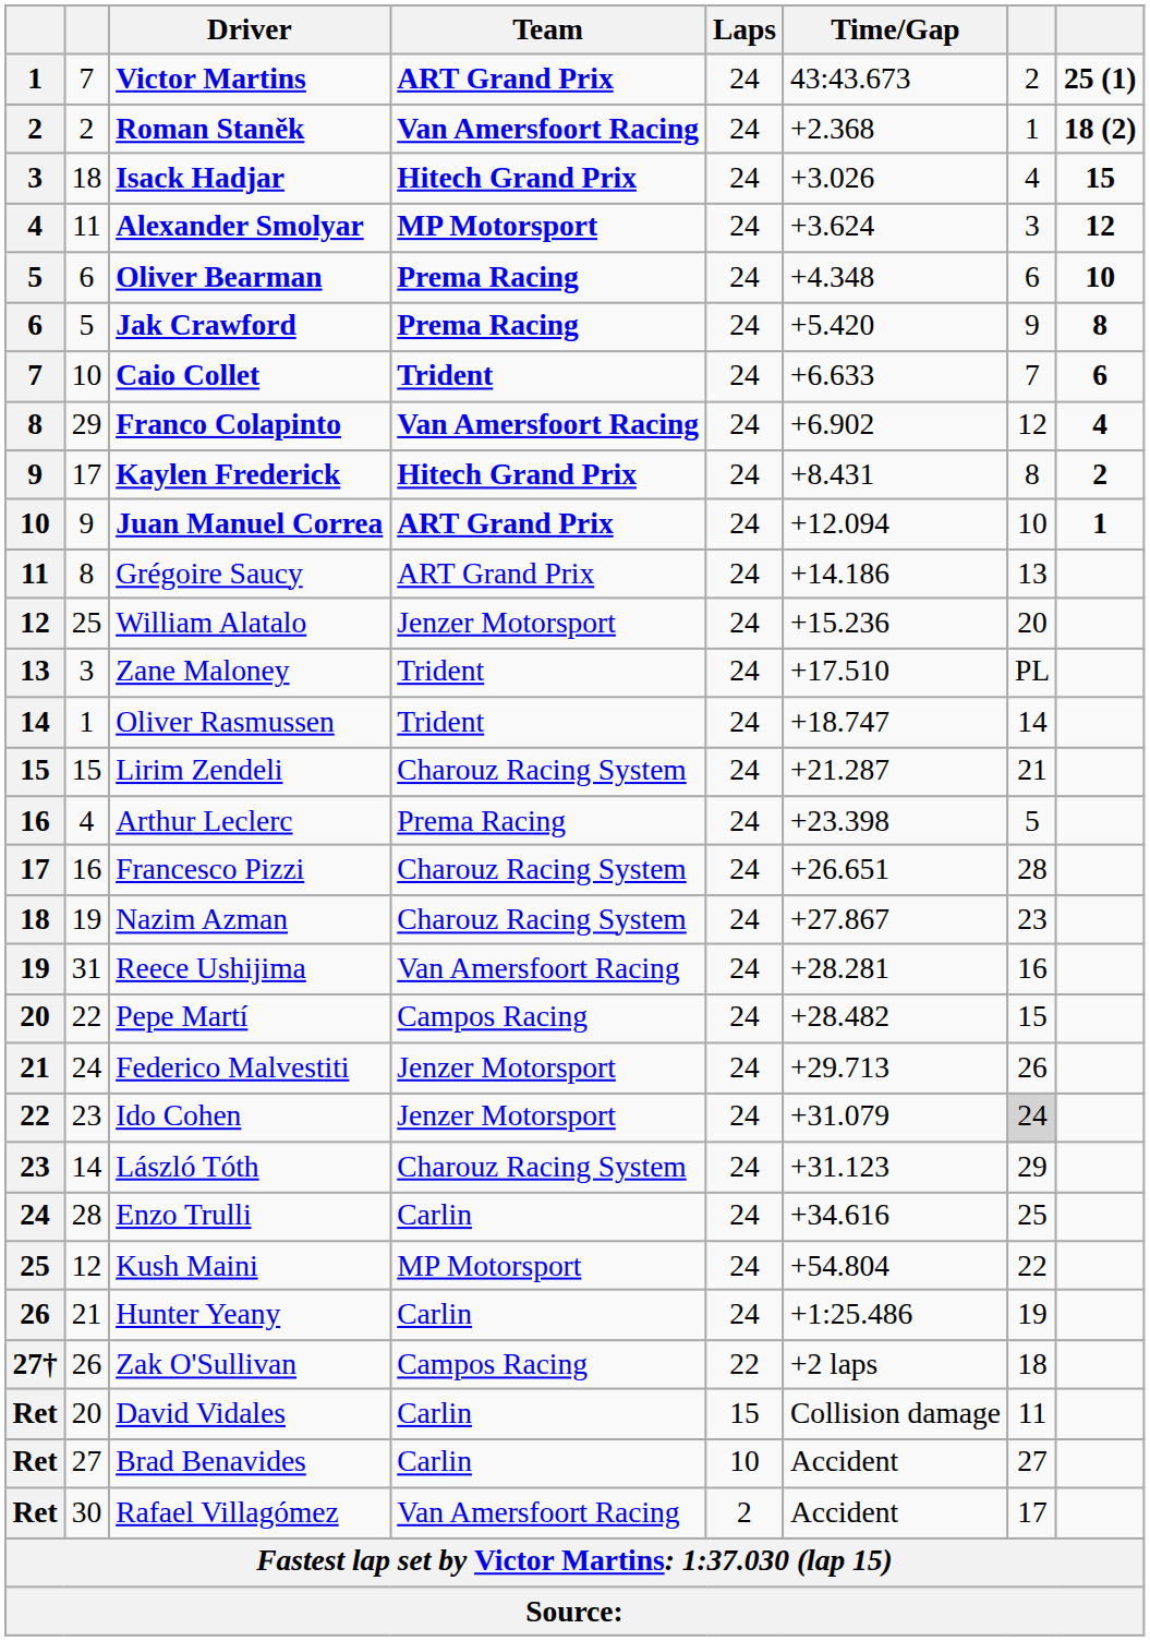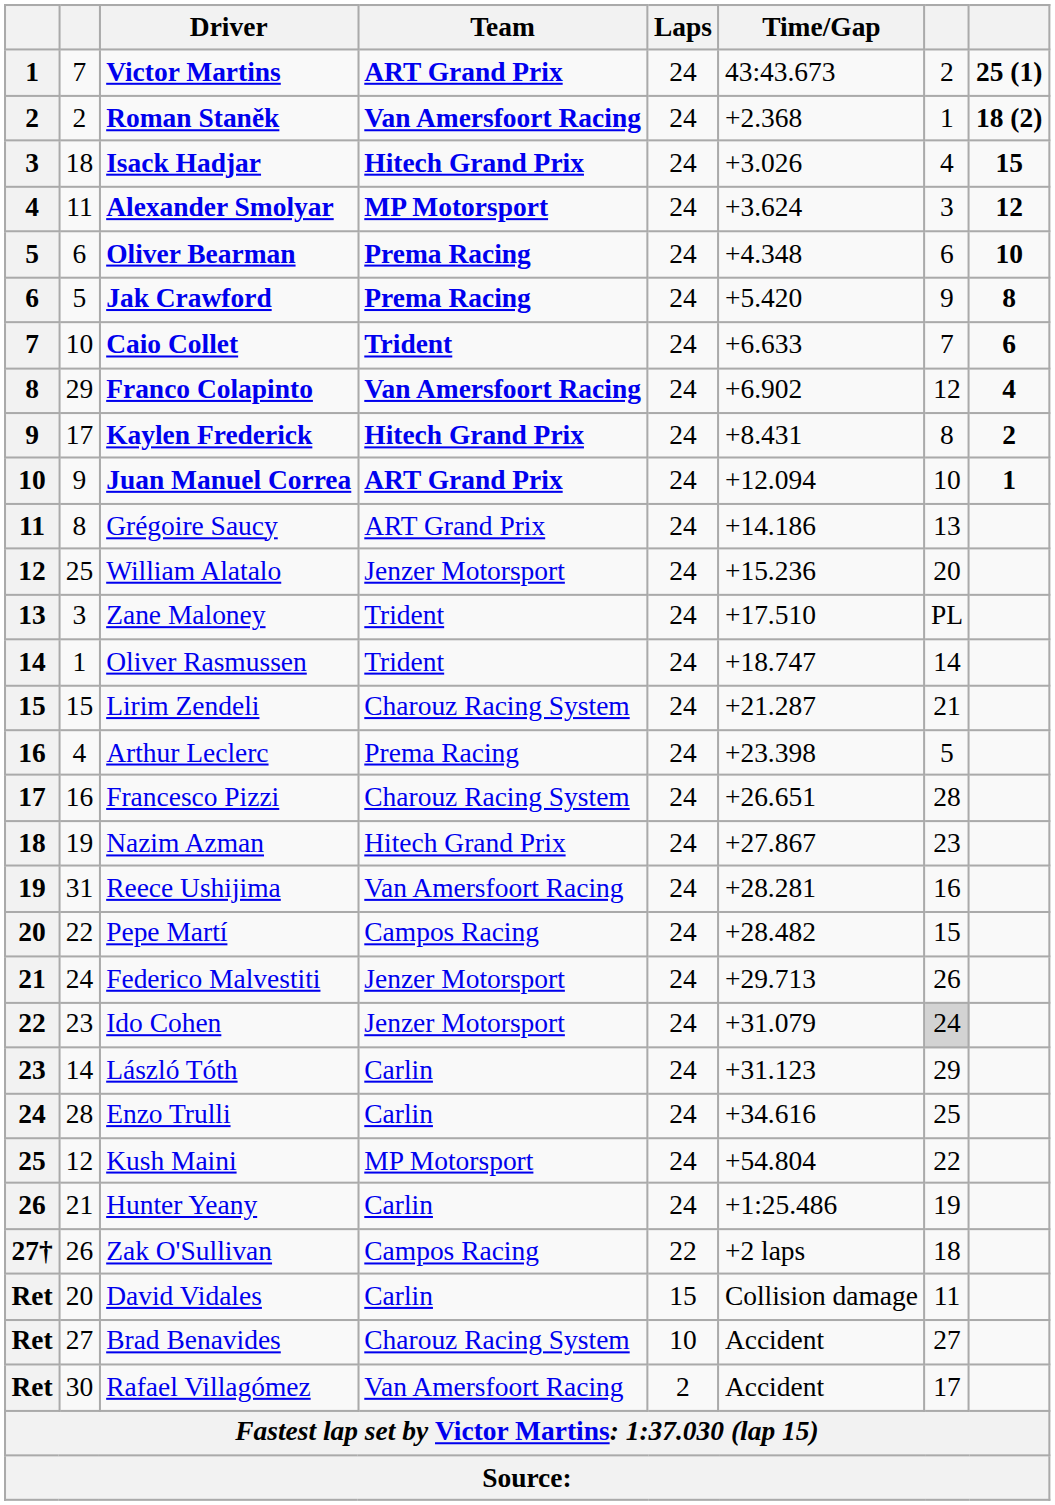Nazim Azman | Team: Charouz Racing System -> Hitech Grand Prix
László Tóth | Team: Charouz Racing System -> Carlin
Brad Benavides | Team: Carlin -> Charouz Racing System
